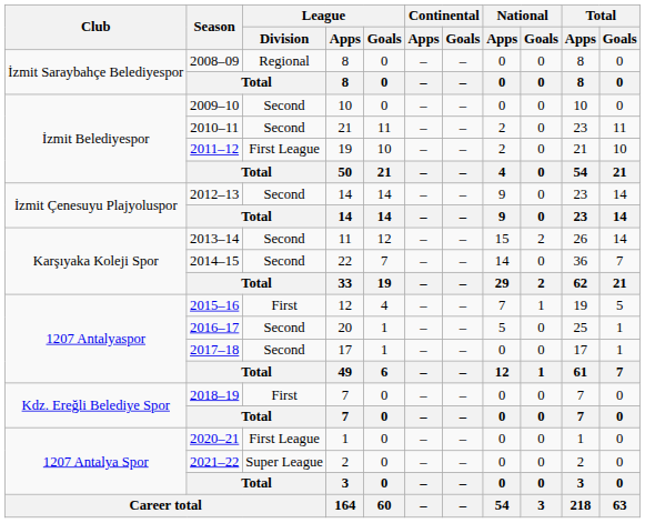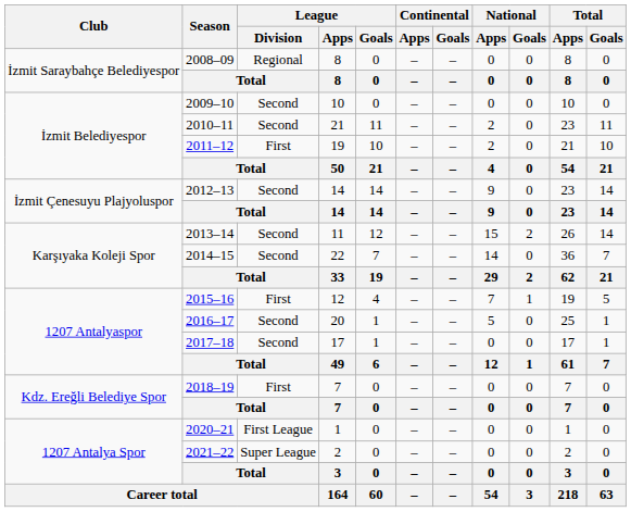2011–12 | League / Division: First League -> First
